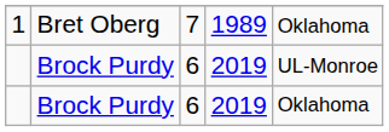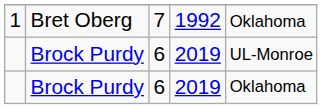1 | column 4: 1989 -> 1992
